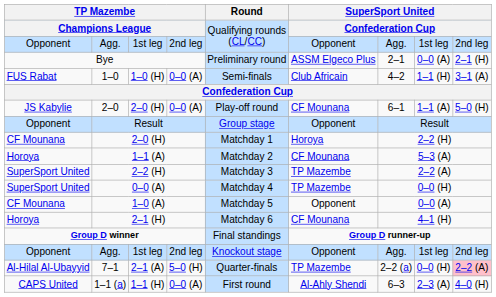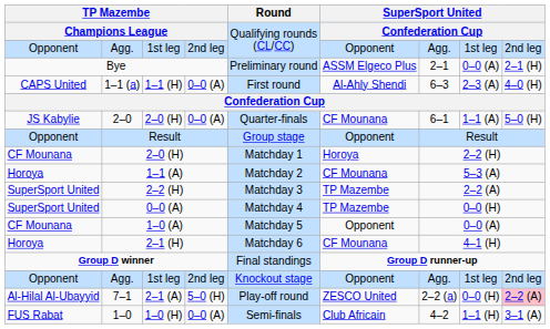rows swapped: 1–1 (a) <-> 1–0
2–0 | Round: Play-off round -> Quarter-finals
7–1 | Round: Quarter-finals -> Play-off round
7–1 | column 6: TP Mazembe -> ZESCO United
